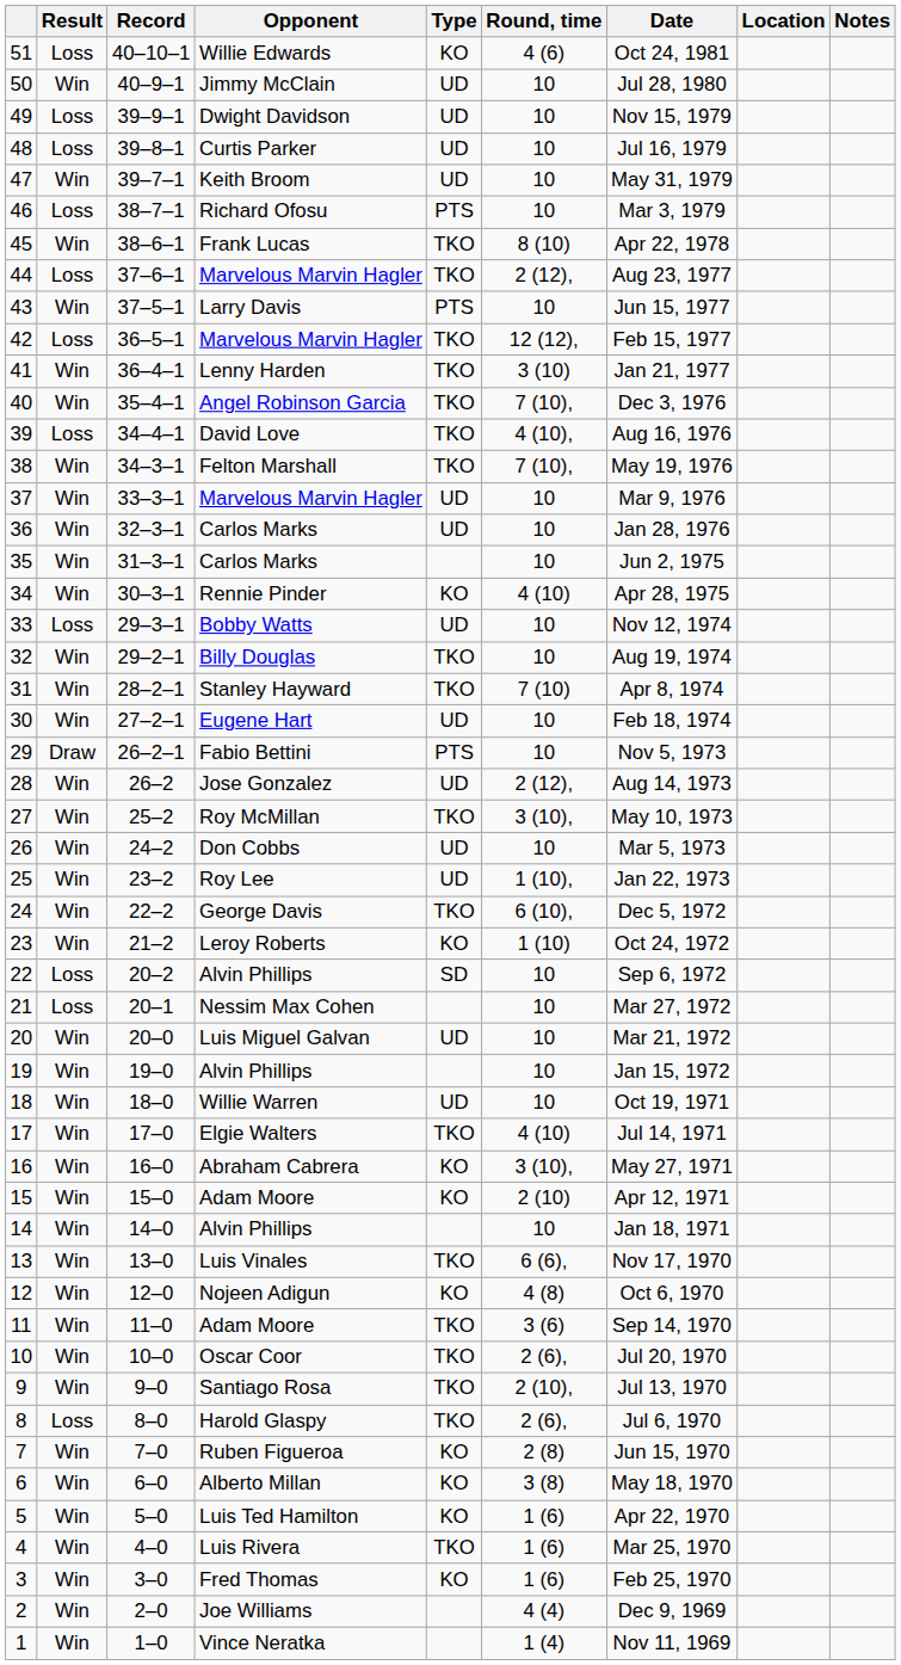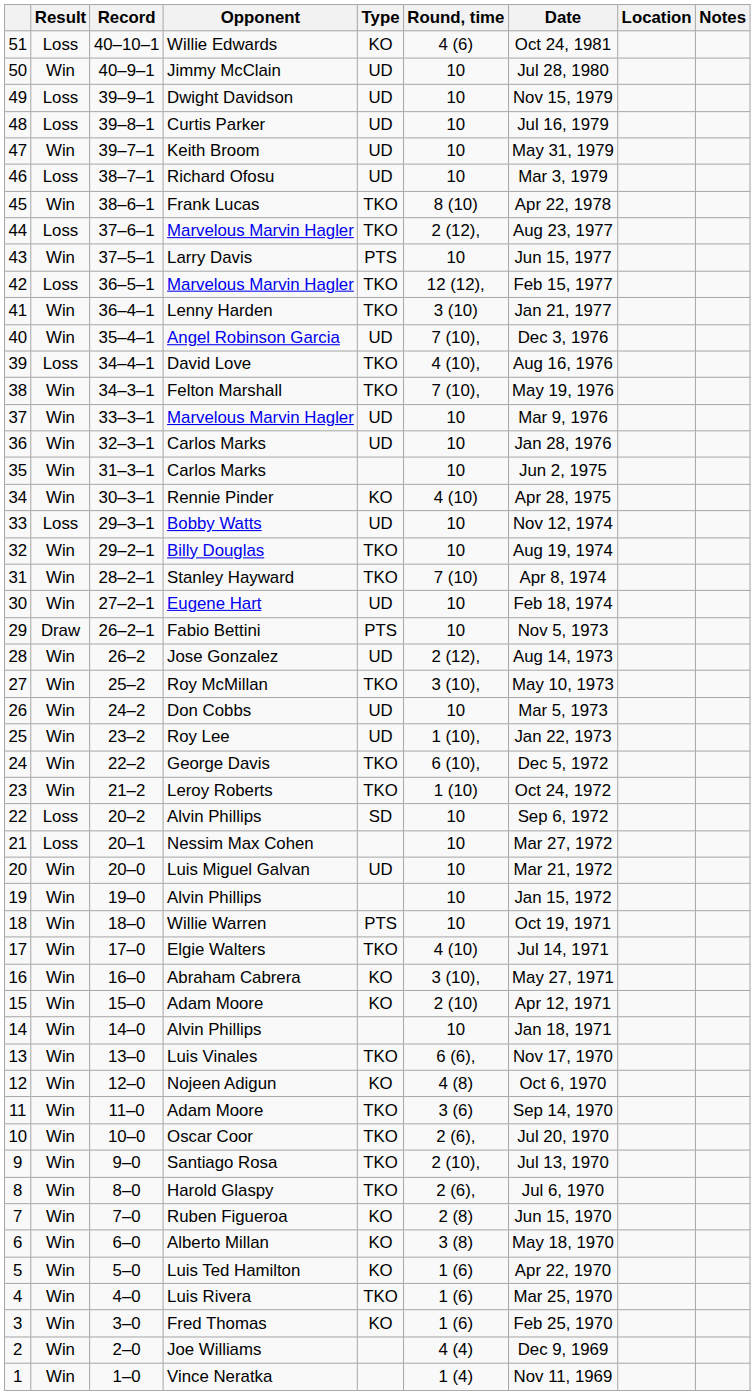46 | Type: PTS -> UD
40 | Type: TKO -> UD
23 | Type: KO -> TKO
18 | Type: UD -> PTS
8 | Result: Loss -> Win
